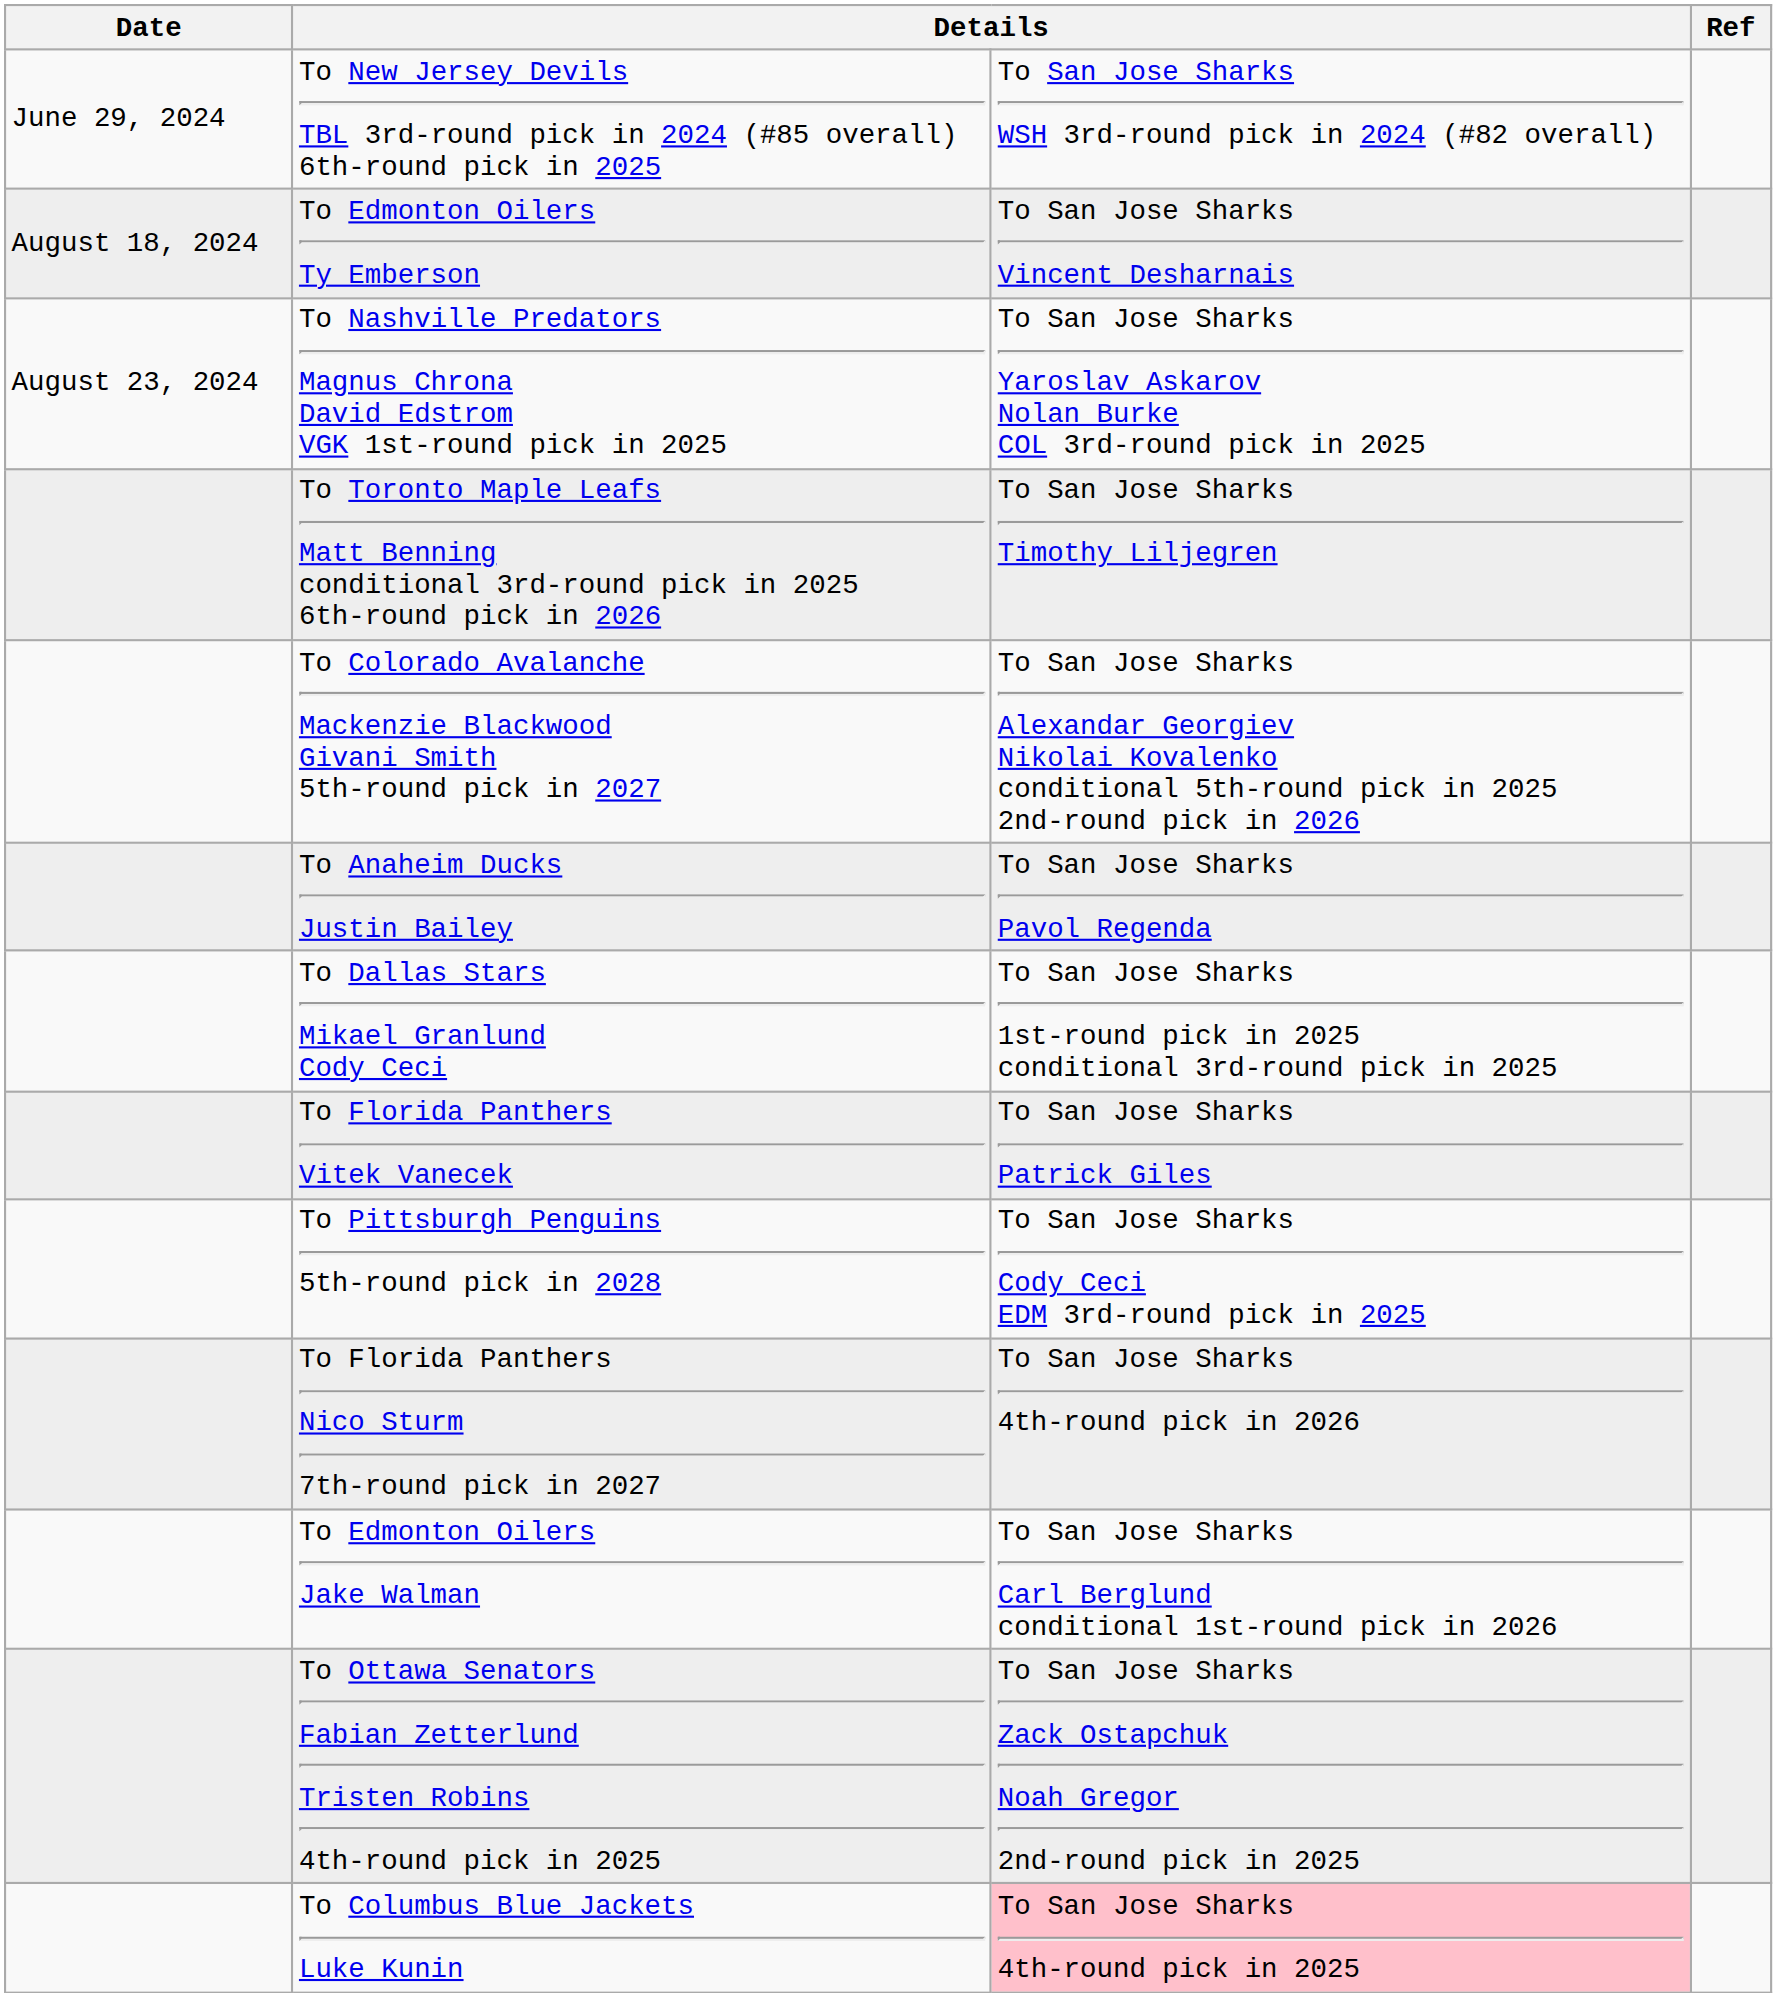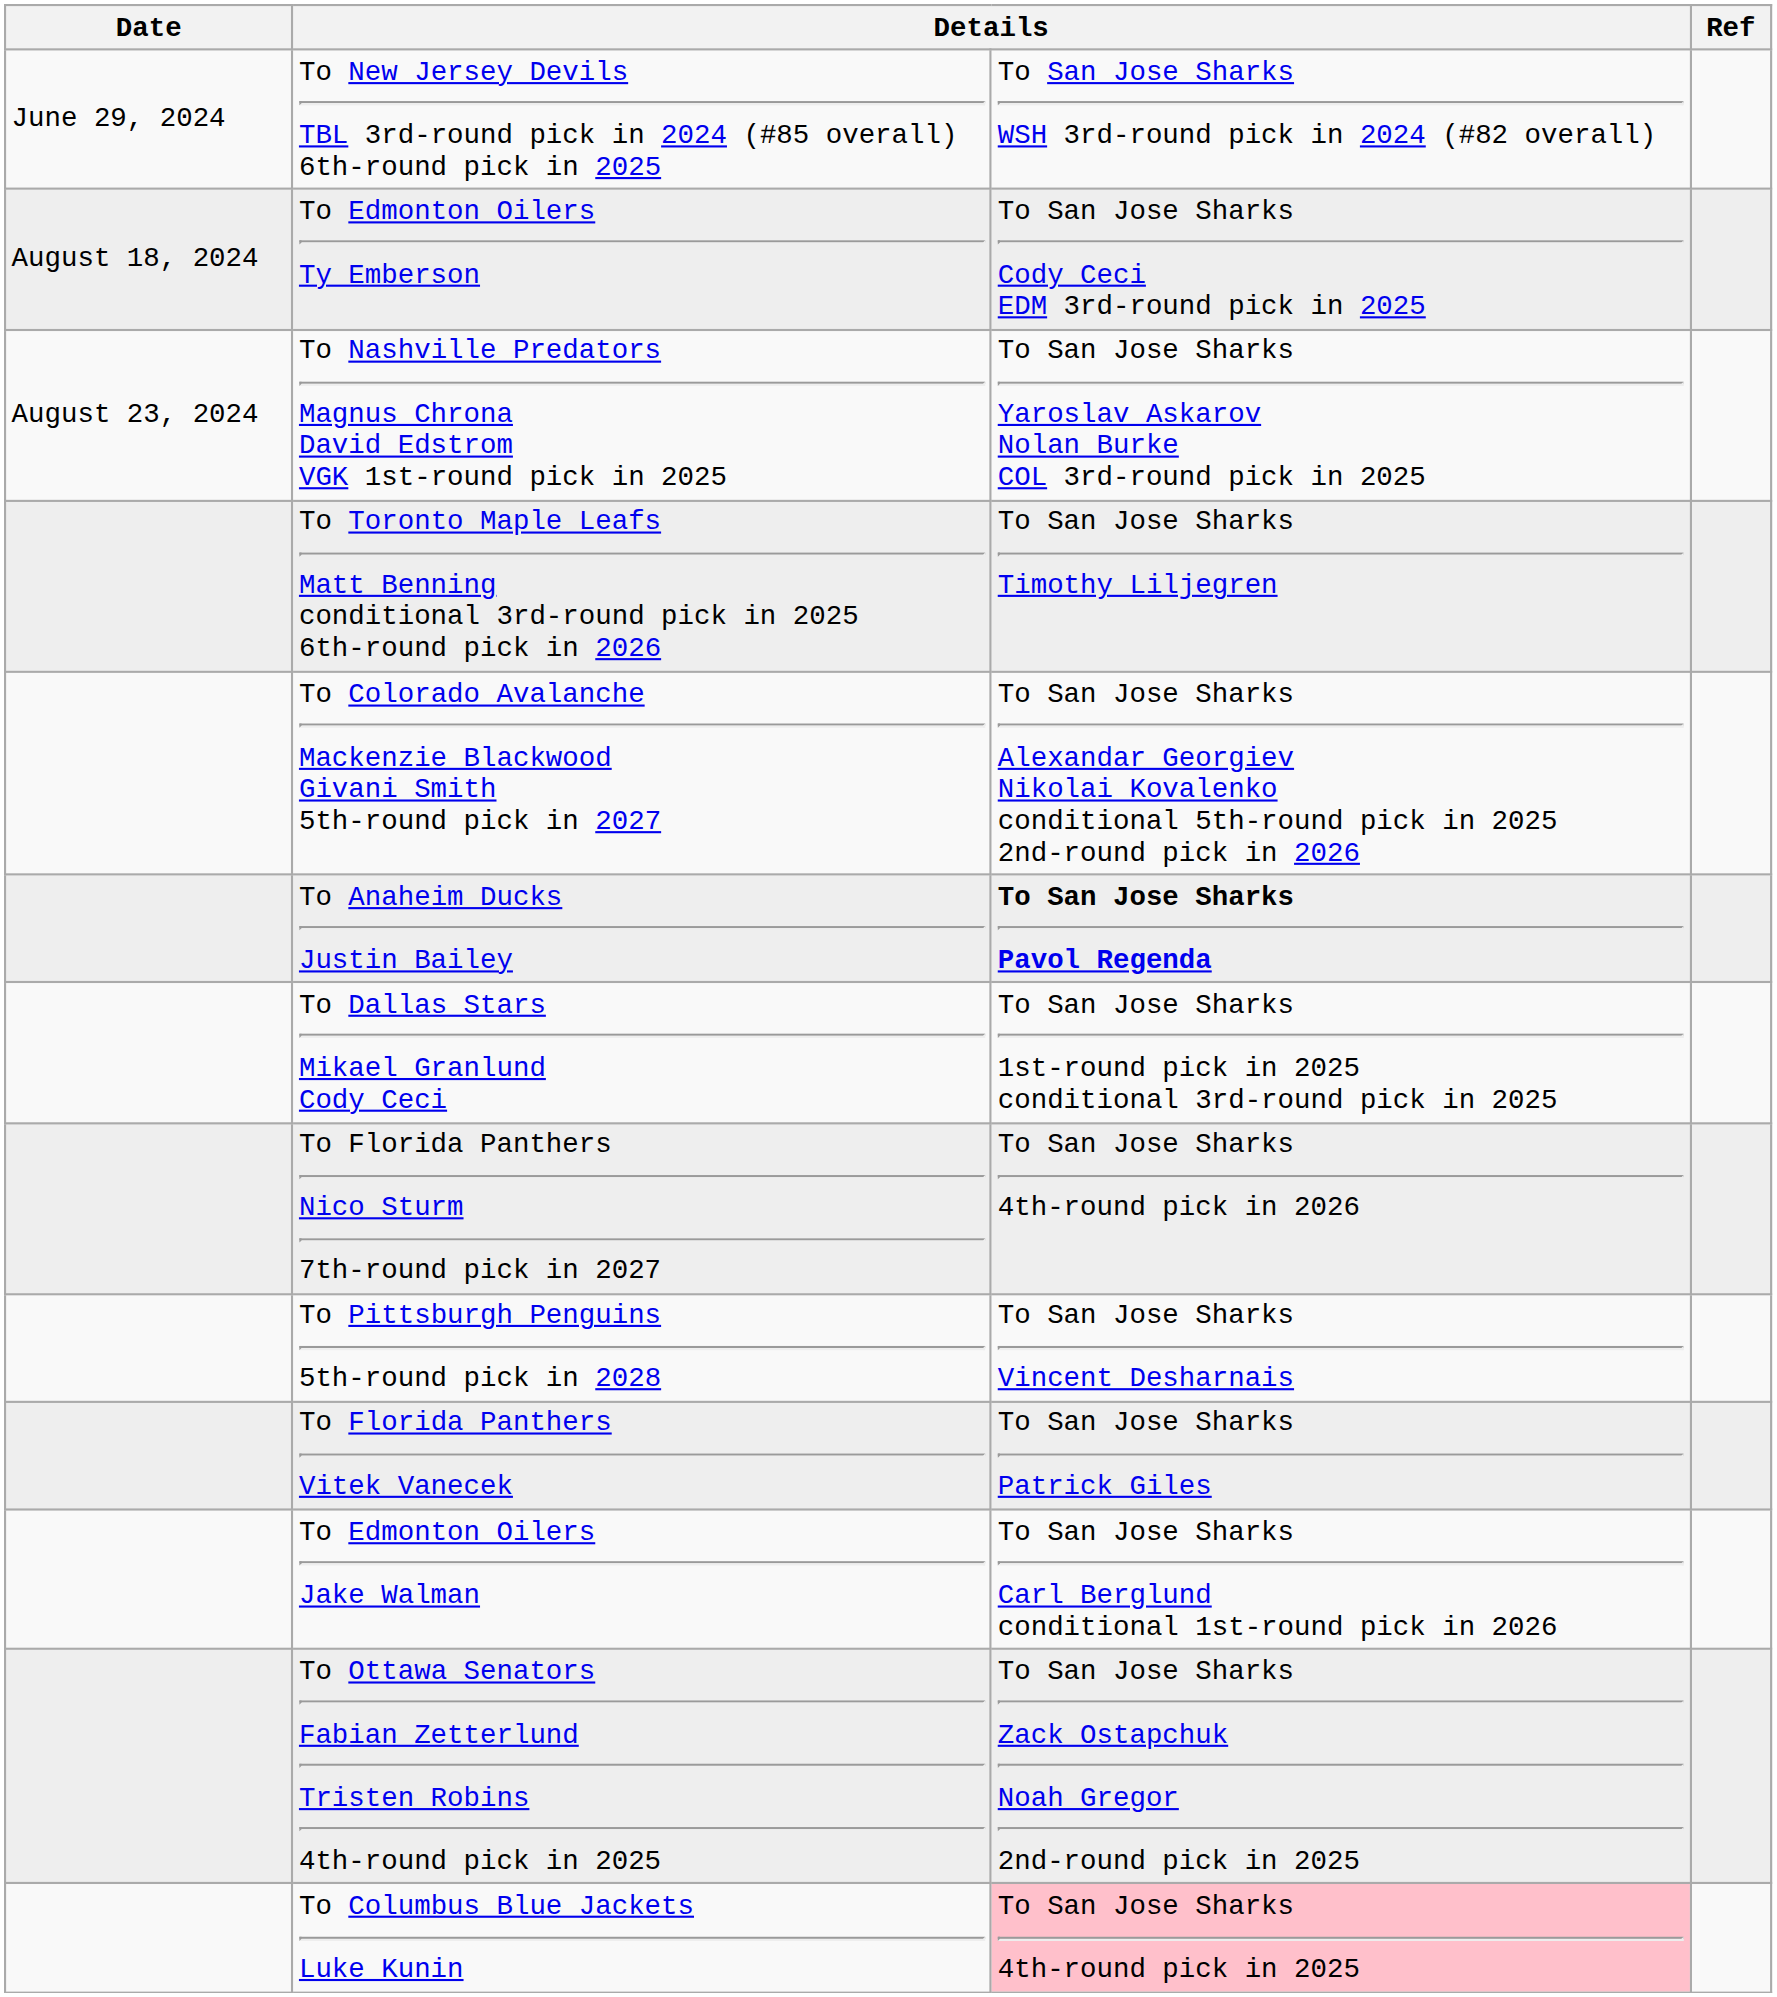To Edmonton Oilers Ty Emberson | column 3: To San Jose Sharks Vincent Desharnais -> To San Jose Sharks Cody Ceci EDM 3rd-round pick in 2025
To Anaheim Ducks Justin Bailey | column 3: normal -> bold
rows swapped: To Florida Panthers Vitek Vanecek <-> To Florida Panthers Nico Sturm 7th-round pick in 2027
To Pittsburgh Penguins 5th-round pick in 2028 | column 3: To San Jose Sharks Cody Ceci EDM 3rd-round pick in 2025 -> To San Jose Sharks Vincent Desharnais
